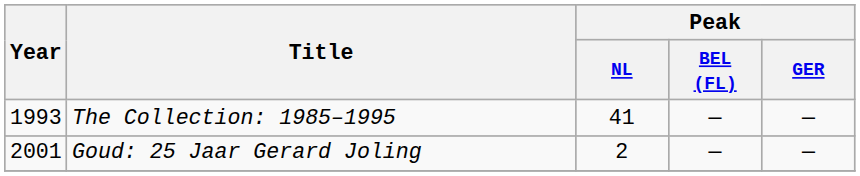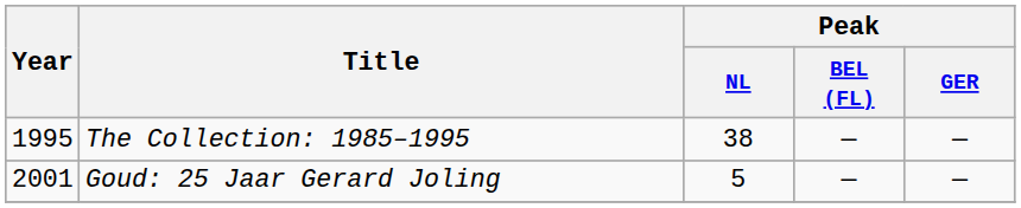The Collection: 1985–1995 | Year: 1993 -> 1995
The Collection: 1985–1995 | Peak / NL: 41 -> 38
Goud: 25 Jaar Gerard Joling | Peak / NL: 2 -> 5
